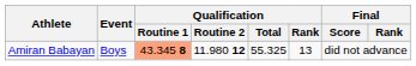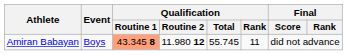Amiran Babayan | Qualification / Total: 55.325 -> 55.745
Amiran Babayan | Qualification / Rank: 13 -> 11
